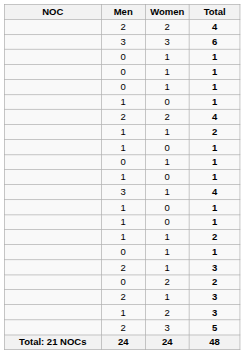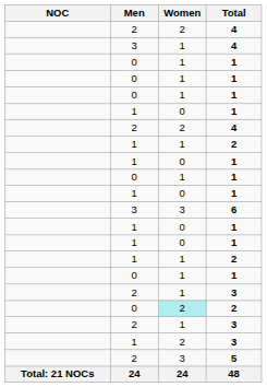rows swapped: 6 <-> 3 / 4
0 / 2 | Women: no background -> paleturquoise background
